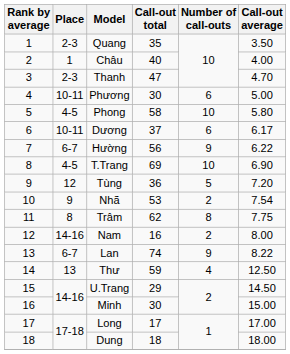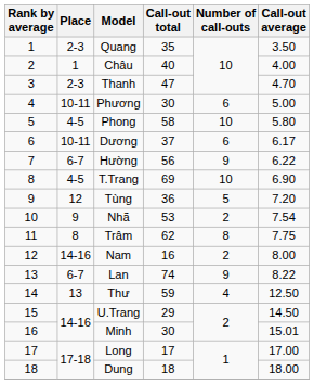Minh | Call-out average: 15.00 -> 15.01
